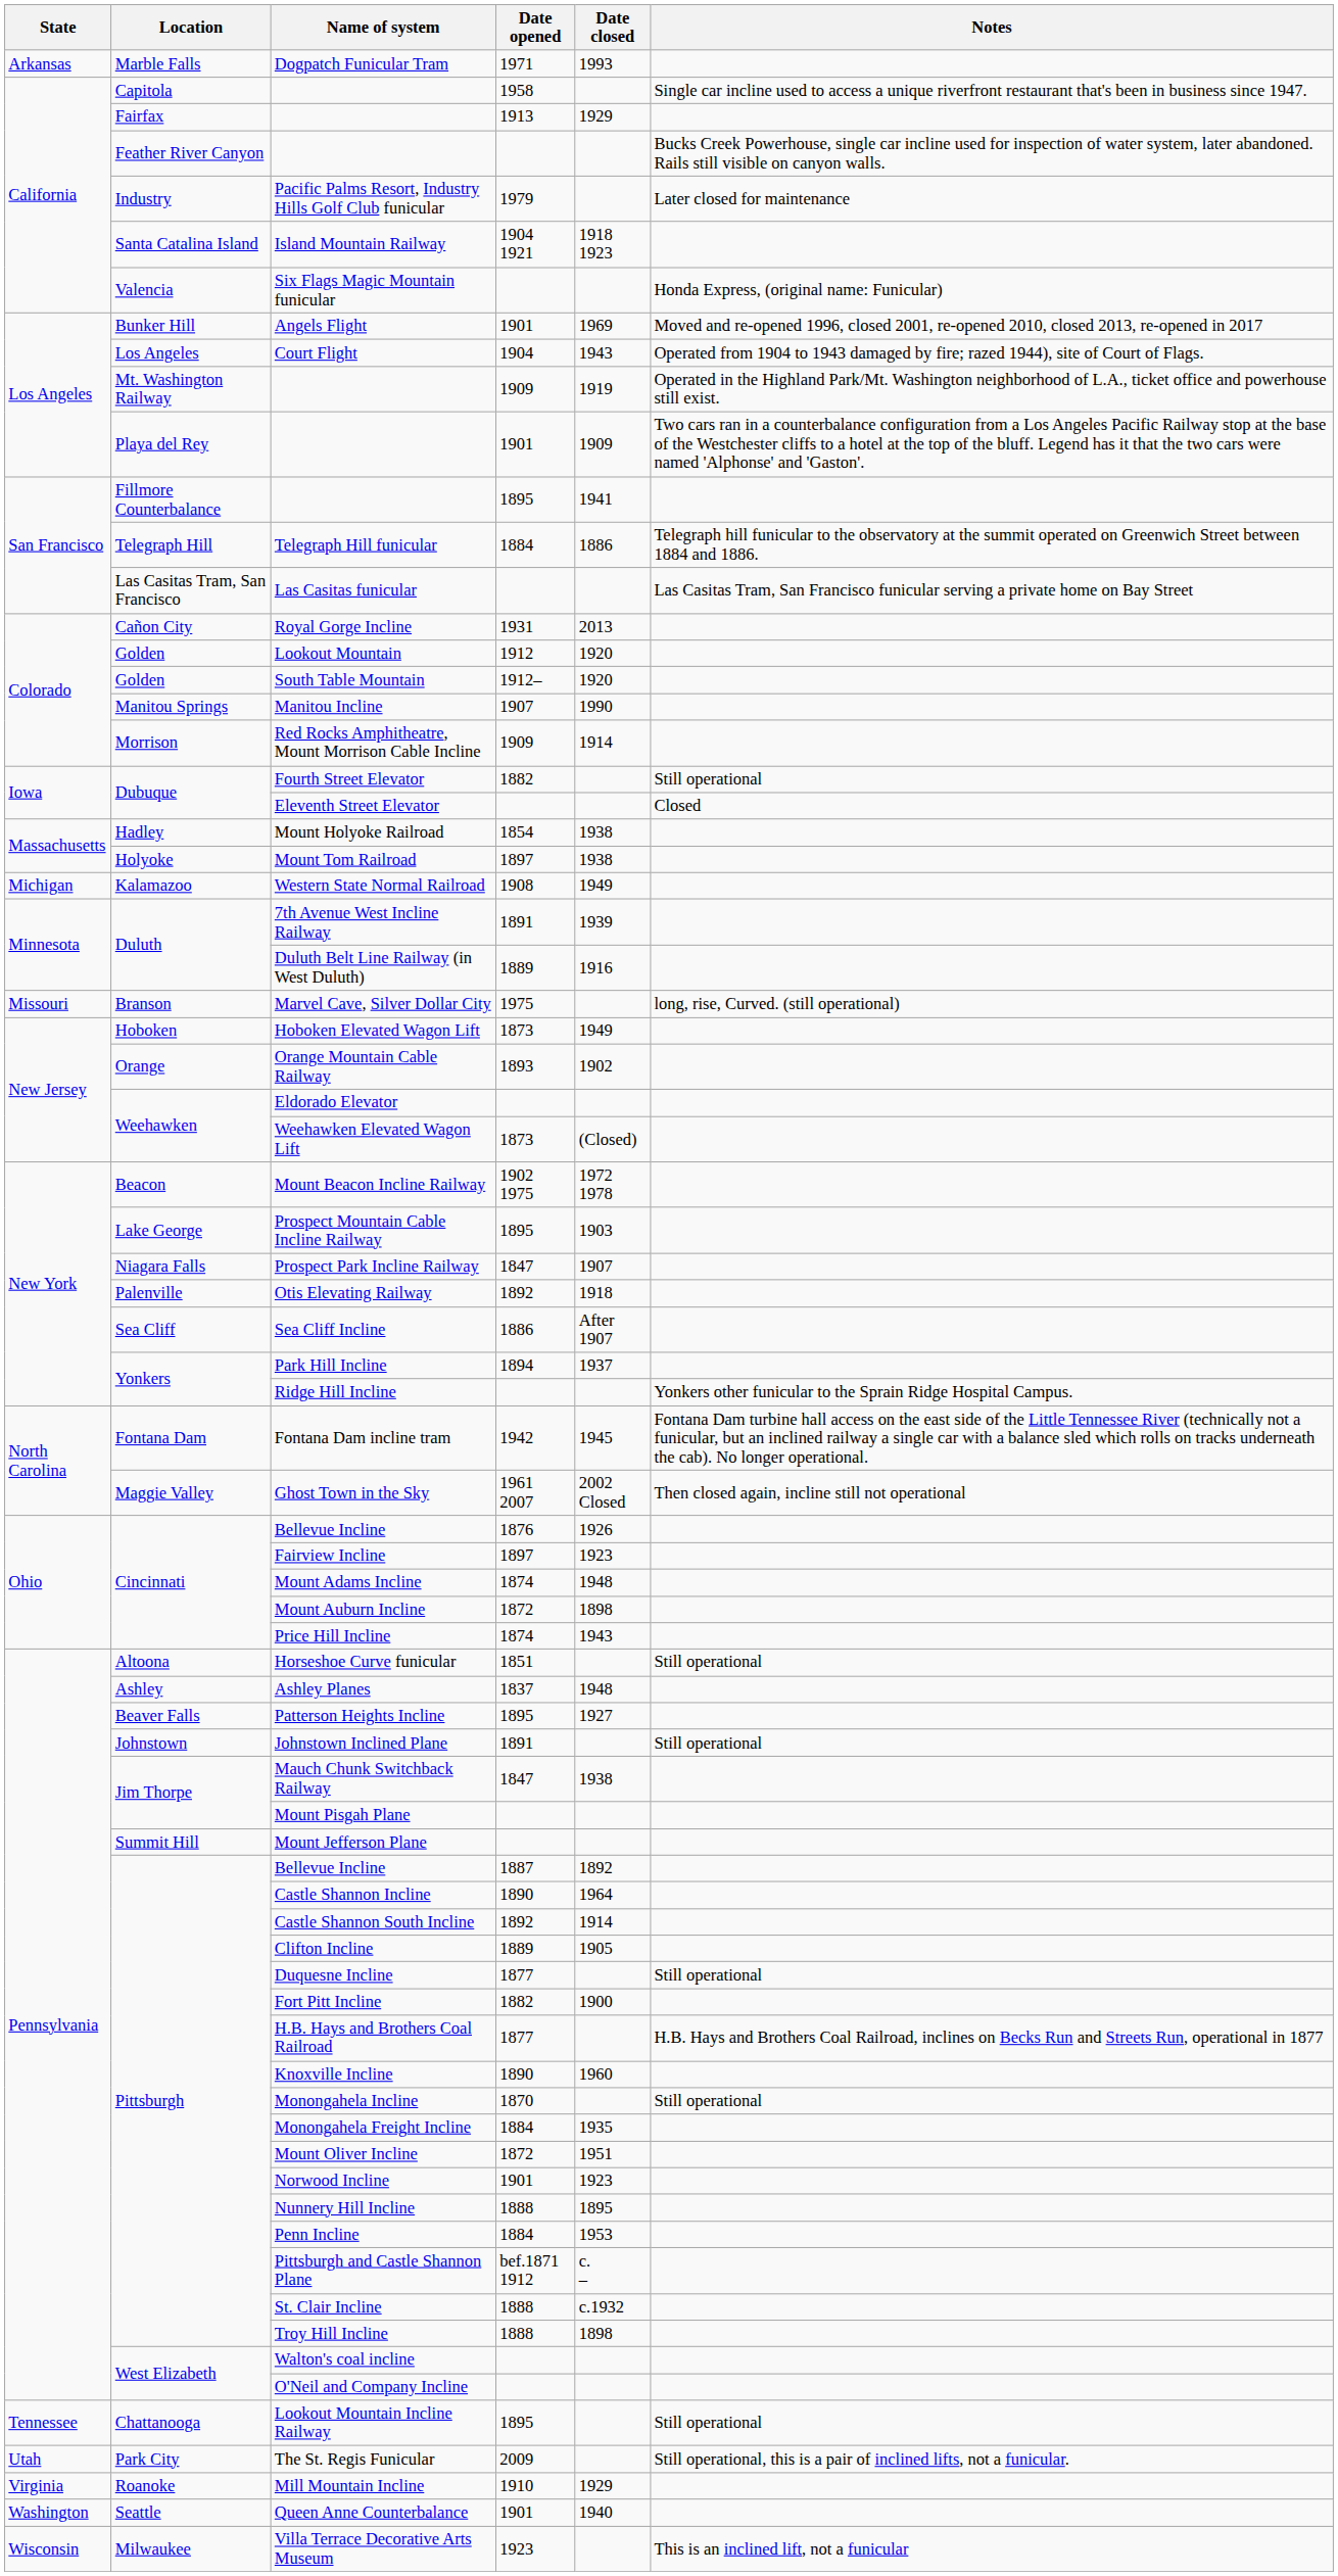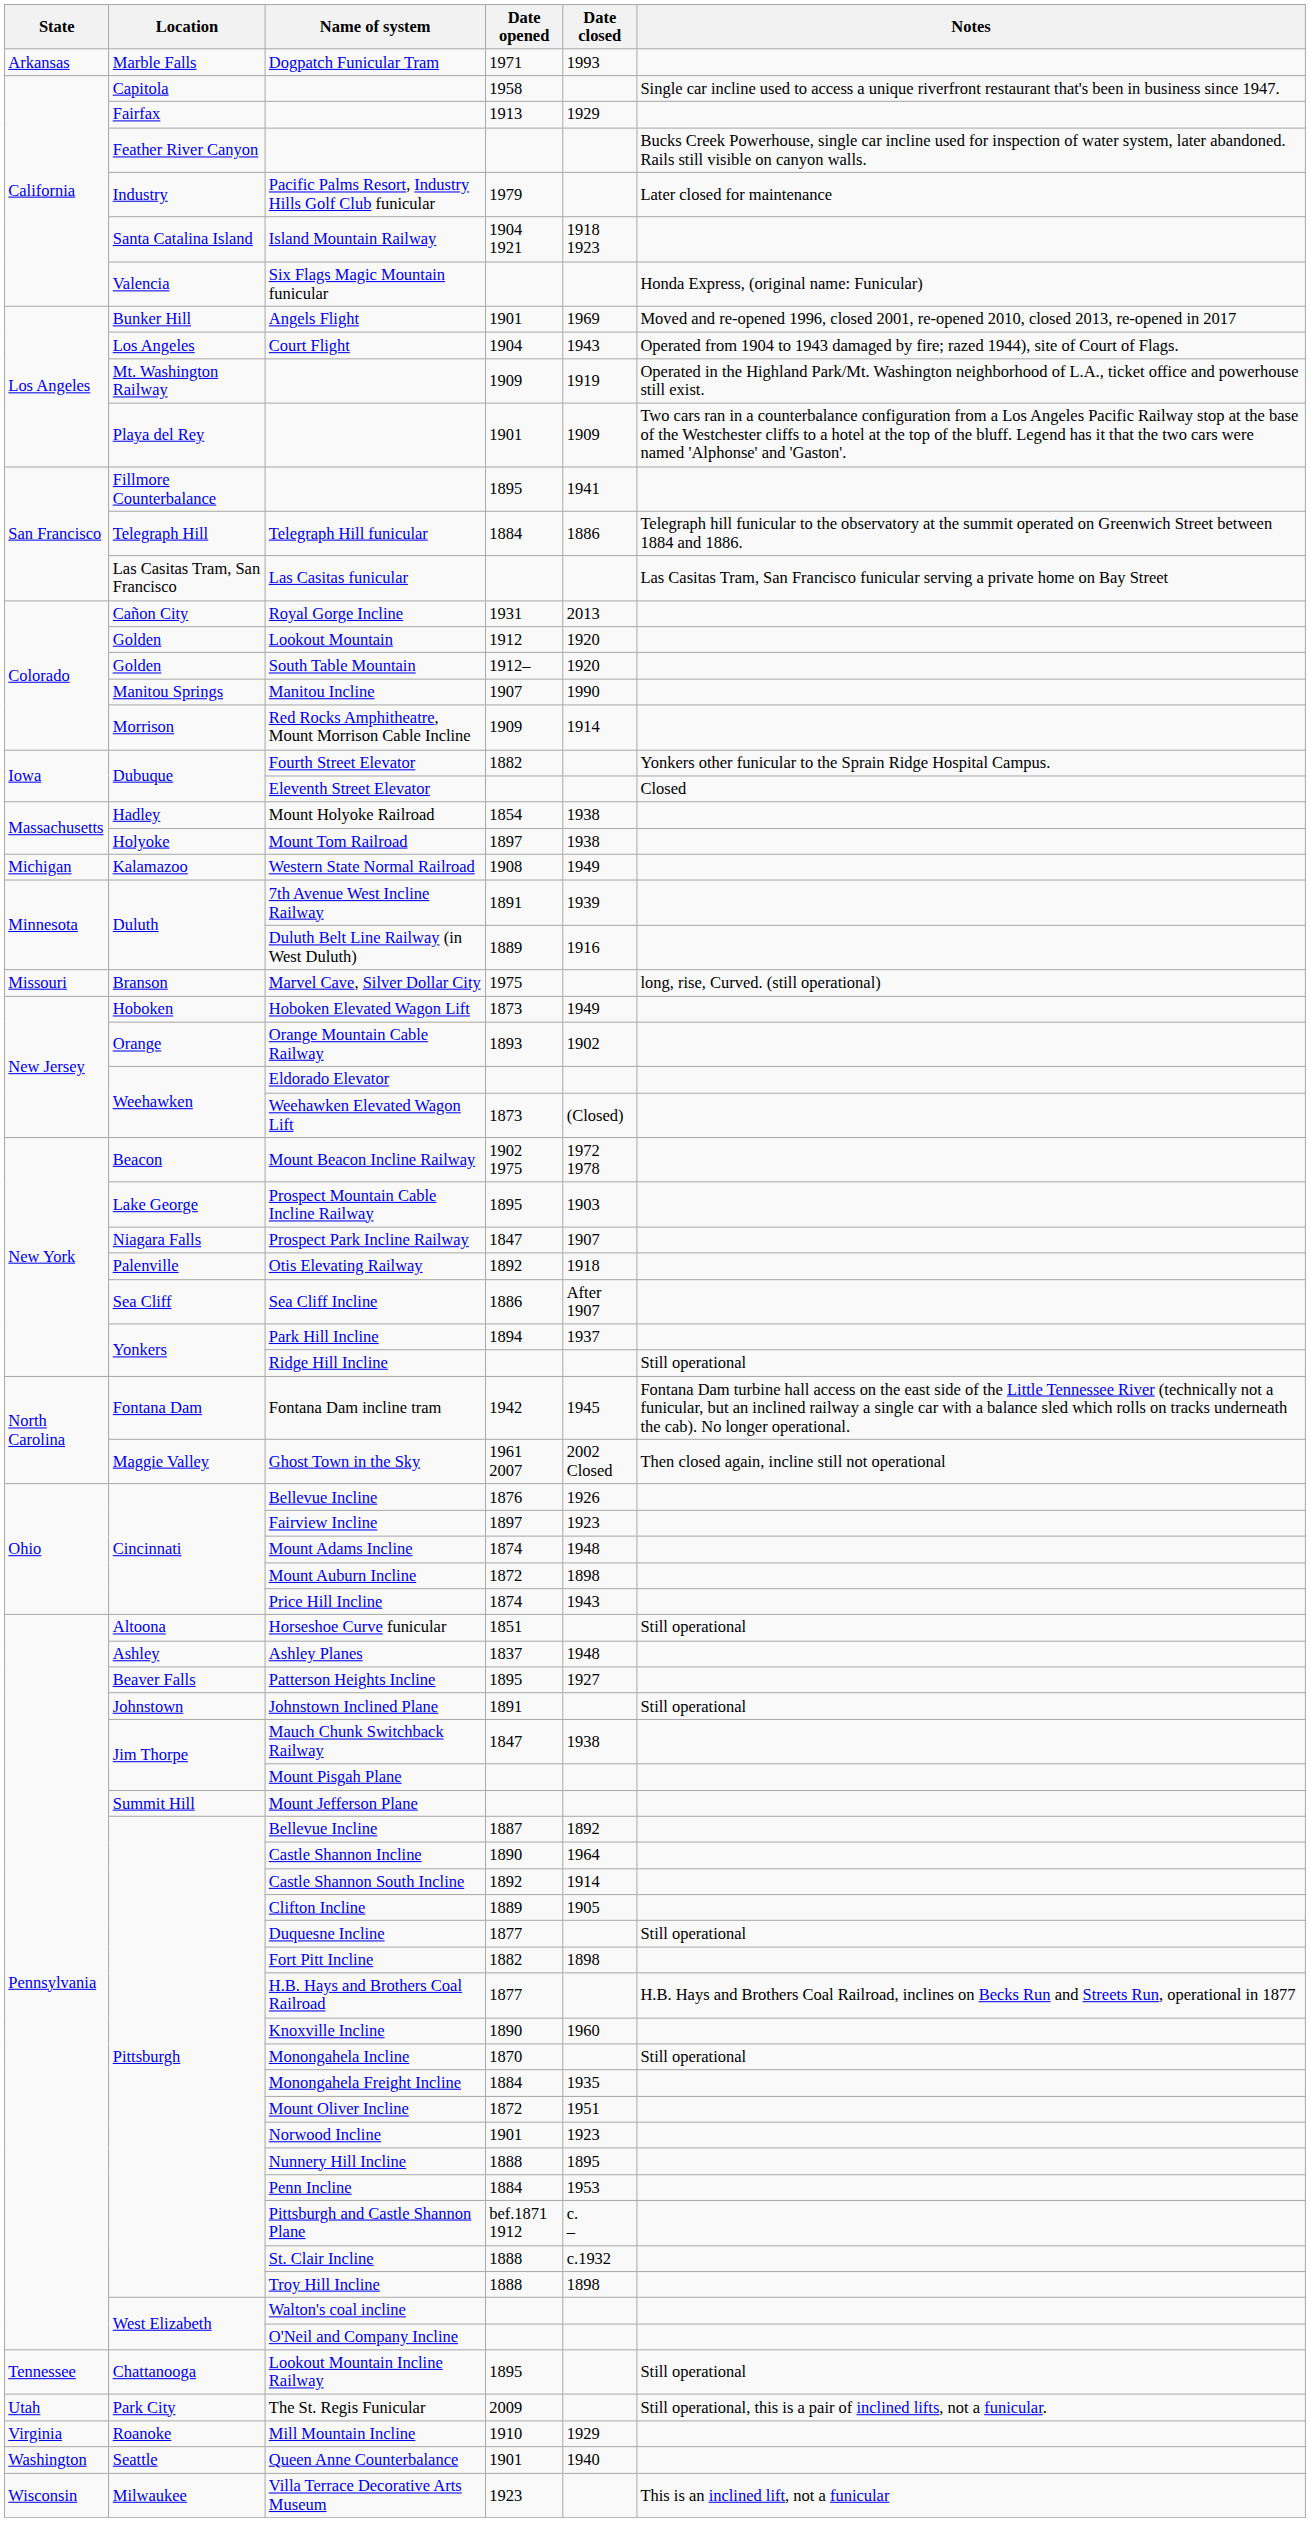Fourth Street Elevator | Notes: Still operational -> Yonkers other funicular to the Sprain Ridge Hospital Campus.
Ridge Hill Incline | Notes: Yonkers other funicular to the Sprain Ridge Hospital Campus. -> Still operational
Fort Pitt Incline | Date closed: 1900 -> 1898
